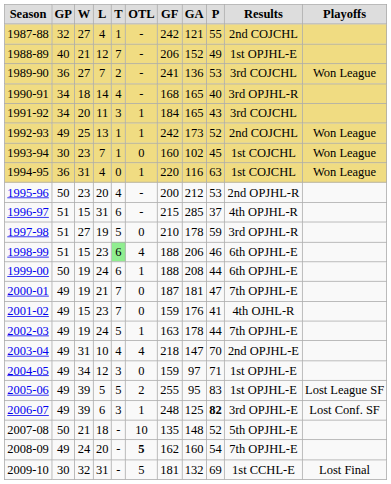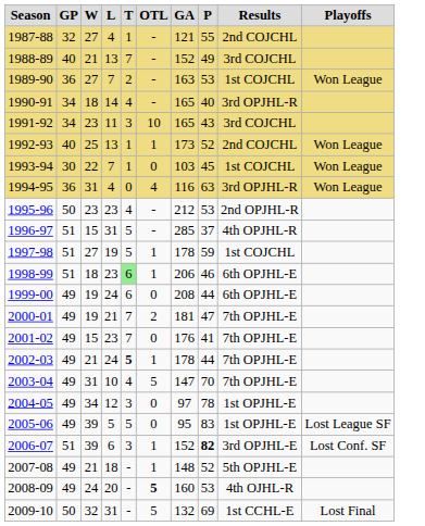- column: GF | 242 | 206 | 241 | 168 | 184 | 242 | 160 | 220 | 200 | 215 | 210 | 188 | 188 | 187 | 159 | 163 | 218 | 159 | 255 | 248 | 135 | 162 | 181
1988-89 | L: 12 -> 13
1988-89 | Results: 1st OPJHL-E -> 3rd COJCHL
1989-90 | GA: 136 -> 163
1989-90 | Results: 3rd COJCHL -> 1st COJCHL
1991-92 | W: 20 -> 23
1991-92 | OTL: 1 -> 10
1992-93 | GP: 49 -> 40
1993-94 | W: 23 -> 22
1993-94 | GA: 102 -> 103
1994-95 | OTL: 1 -> 4
1994-95 | Results: 1st COJCHL -> 3rd OPJHL-R
1995-96 | L: 20 -> 23
1996-97 | T: 6 -> 5
1997-98 | OTL: 0 -> 1
1997-98 | Results: 3rd OPJHL-R -> 1st COJCHL
1998-99 | W: 15 -> 18
1998-99 | OTL: 4 -> 1
1999-00 | GP: 50 -> 49
1999-00 | OTL: 1 -> 0
2000-01 | OTL: 0 -> 2
2001-02 | Results: 4th OJHL-R -> 7th OPJHL-E
2002-03 | W: 19 -> 21
2002-03 | T: normal -> bold
2003-04 | OTL: 4 -> 5
2003-04 | Results: 2nd OPJHL-E -> 7th OPJHL-E
2004-05 | P: 71 -> 78
2005-06 | OTL: 2 -> 0
2006-07 | GP: 49 -> 51
2006-07 | GA: 125 -> 152
2007-08 | GP: 50 -> 49
2007-08 | OTL: 10 -> 1
2008-09 | P: 54 -> 53
2008-09 | Results: 7th OPJHL-E -> 4th OJHL-R
2009-10 | GP: 30 -> 50
